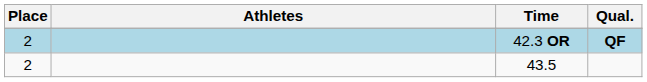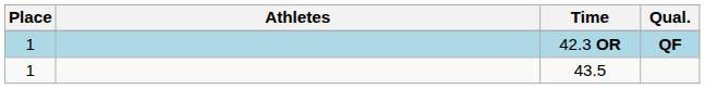42.3 OR | Place: 2 -> 1
43.5 | Place: 2 -> 1
